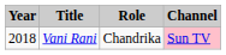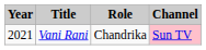Vani Rani | Year: 2018 -> 2021
